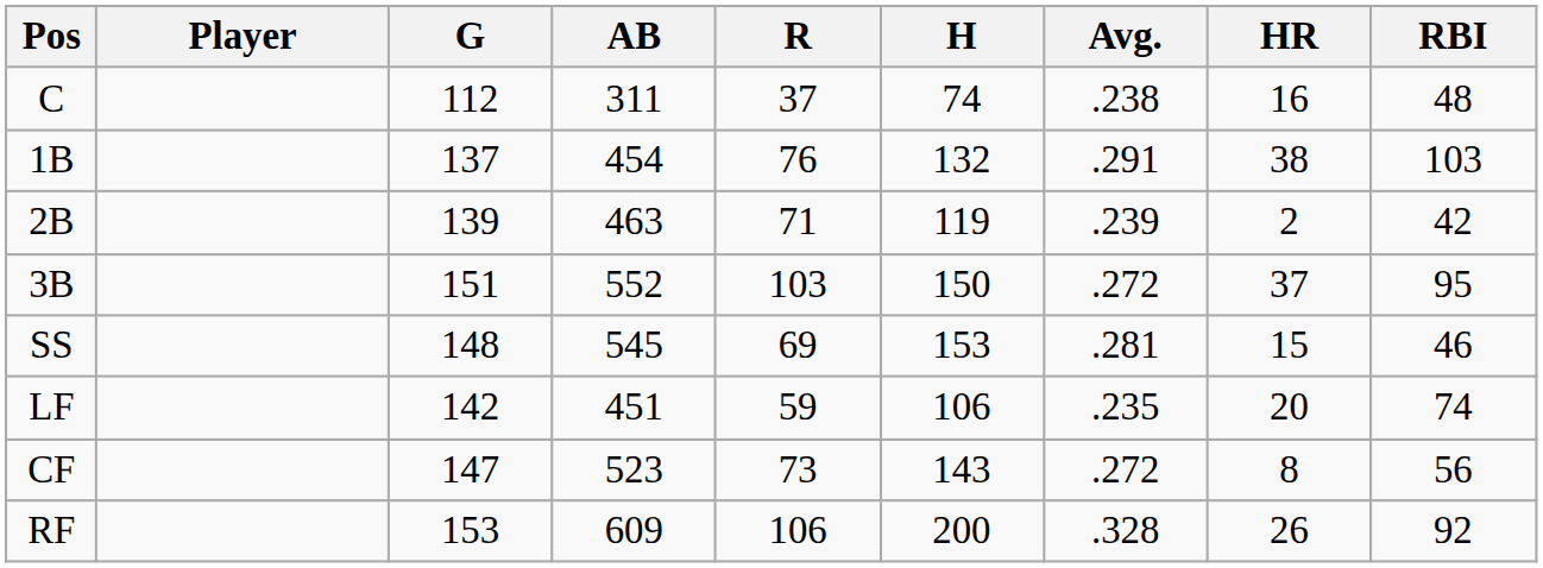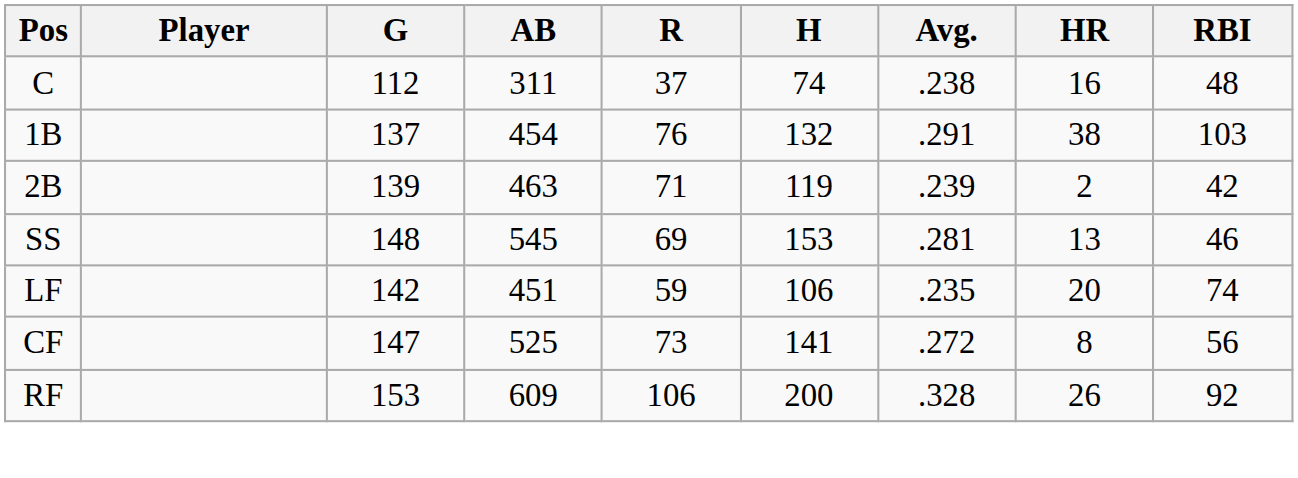- row: 3B | 151 | 552 | 103 | 150 | .272 | 37 | 95
SS | HR: 15 -> 13
CF | AB: 523 -> 525
CF | H: 143 -> 141
